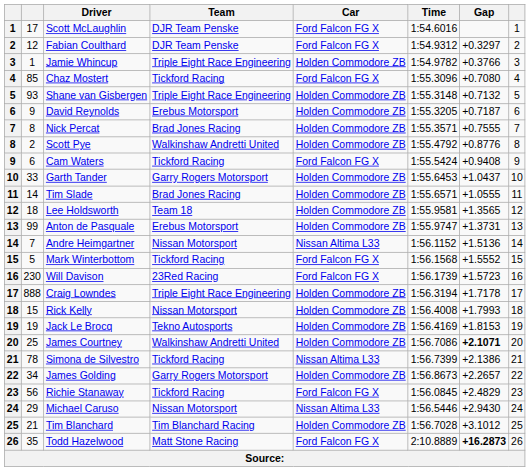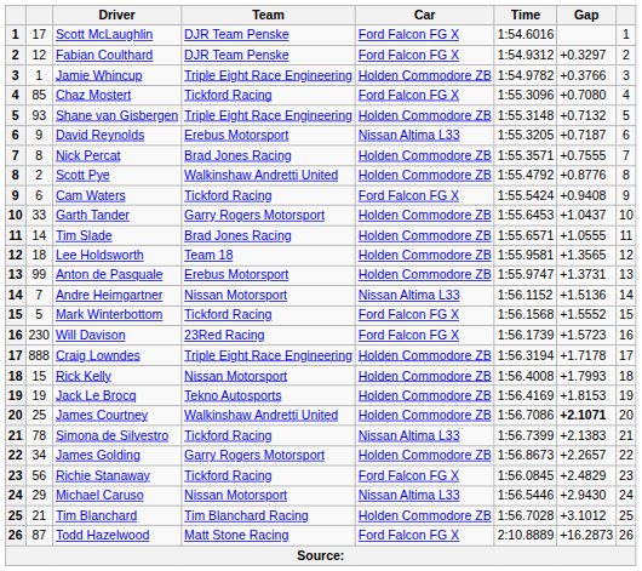David Reynolds | Car: Holden Commodore ZB -> Nissan Altima L33
Simona de Silvestro | Gap: +2.1386 -> +2.1383
Todd Hazelwood | column 2: 35 -> 87
Todd Hazelwood | Gap: bold -> normal
